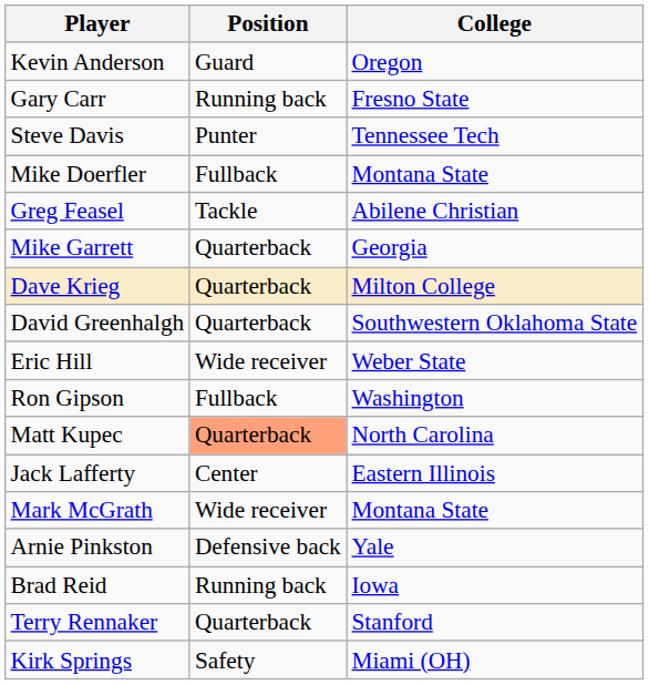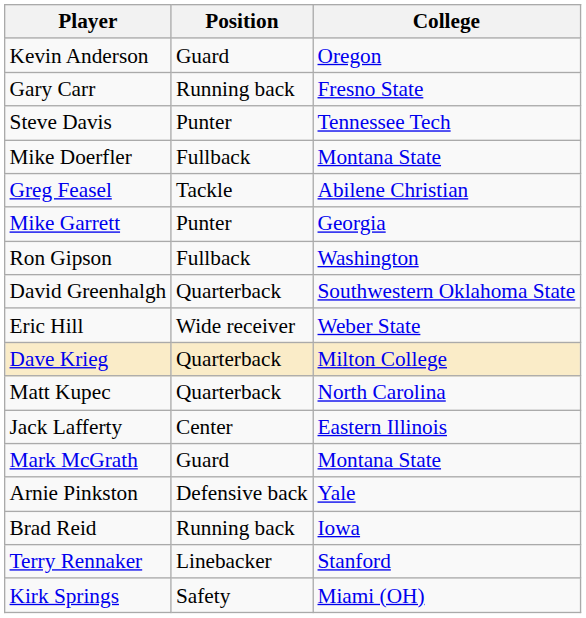Mike Garrett | Position: Quarterback -> Punter
rows swapped: Ron Gipson <-> Dave Krieg
Matt Kupec | Position: lightsalmon background -> no background
Mark McGrath | Position: Wide receiver -> Guard
Terry Rennaker | Position: Quarterback -> Linebacker
